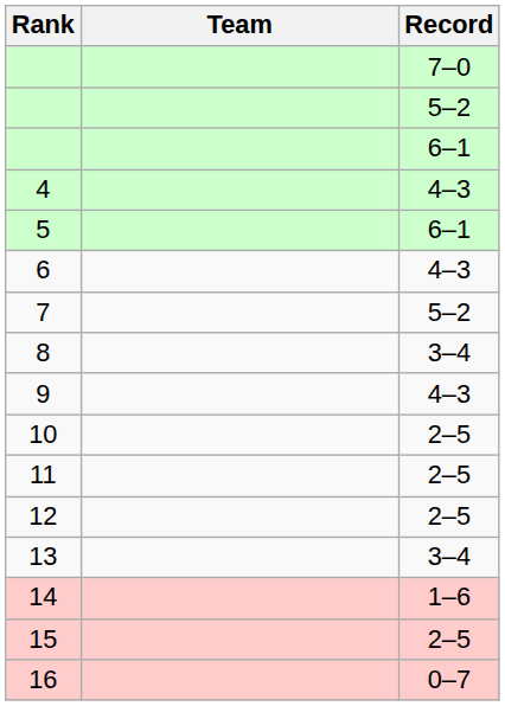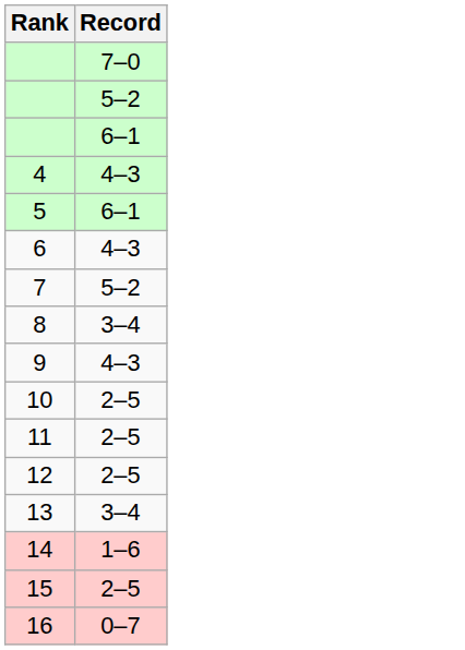- column: Team
